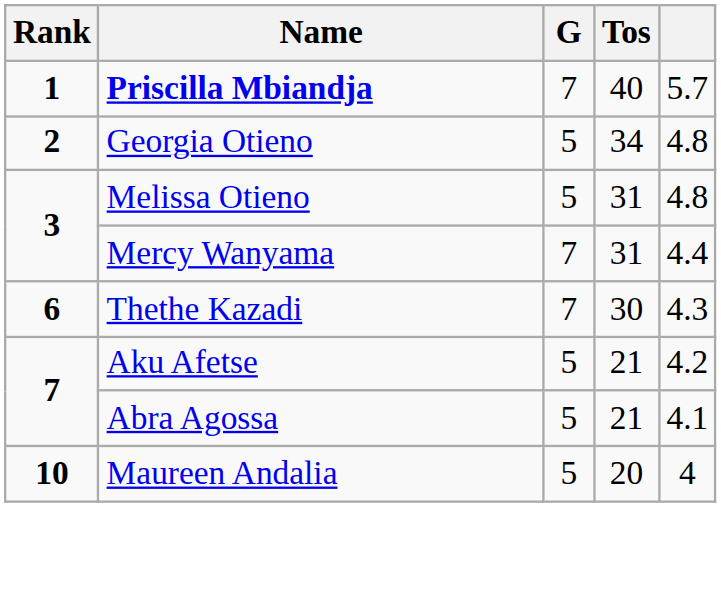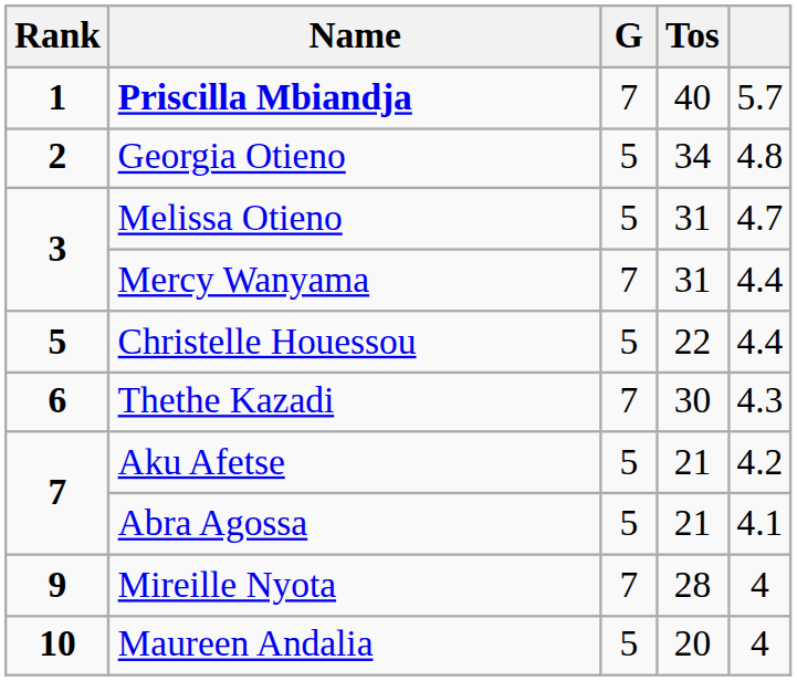Melissa Otieno | column 5: 4.8 -> 4.7
+ row: 5 | Christelle Houessou | 5 | 22 | 4.4
+ row: 9 | Mireille Nyota | 7 | 28 | 4
